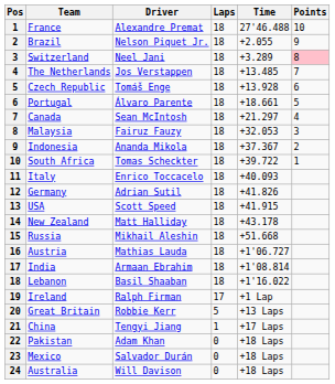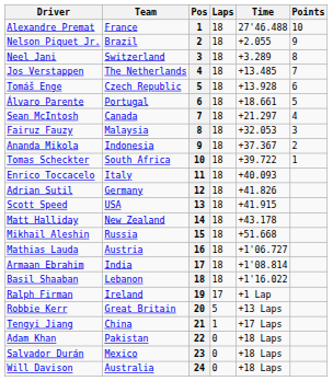columns swapped: Pos <-> Driver
Switzerland | Points: pink background -> no background
